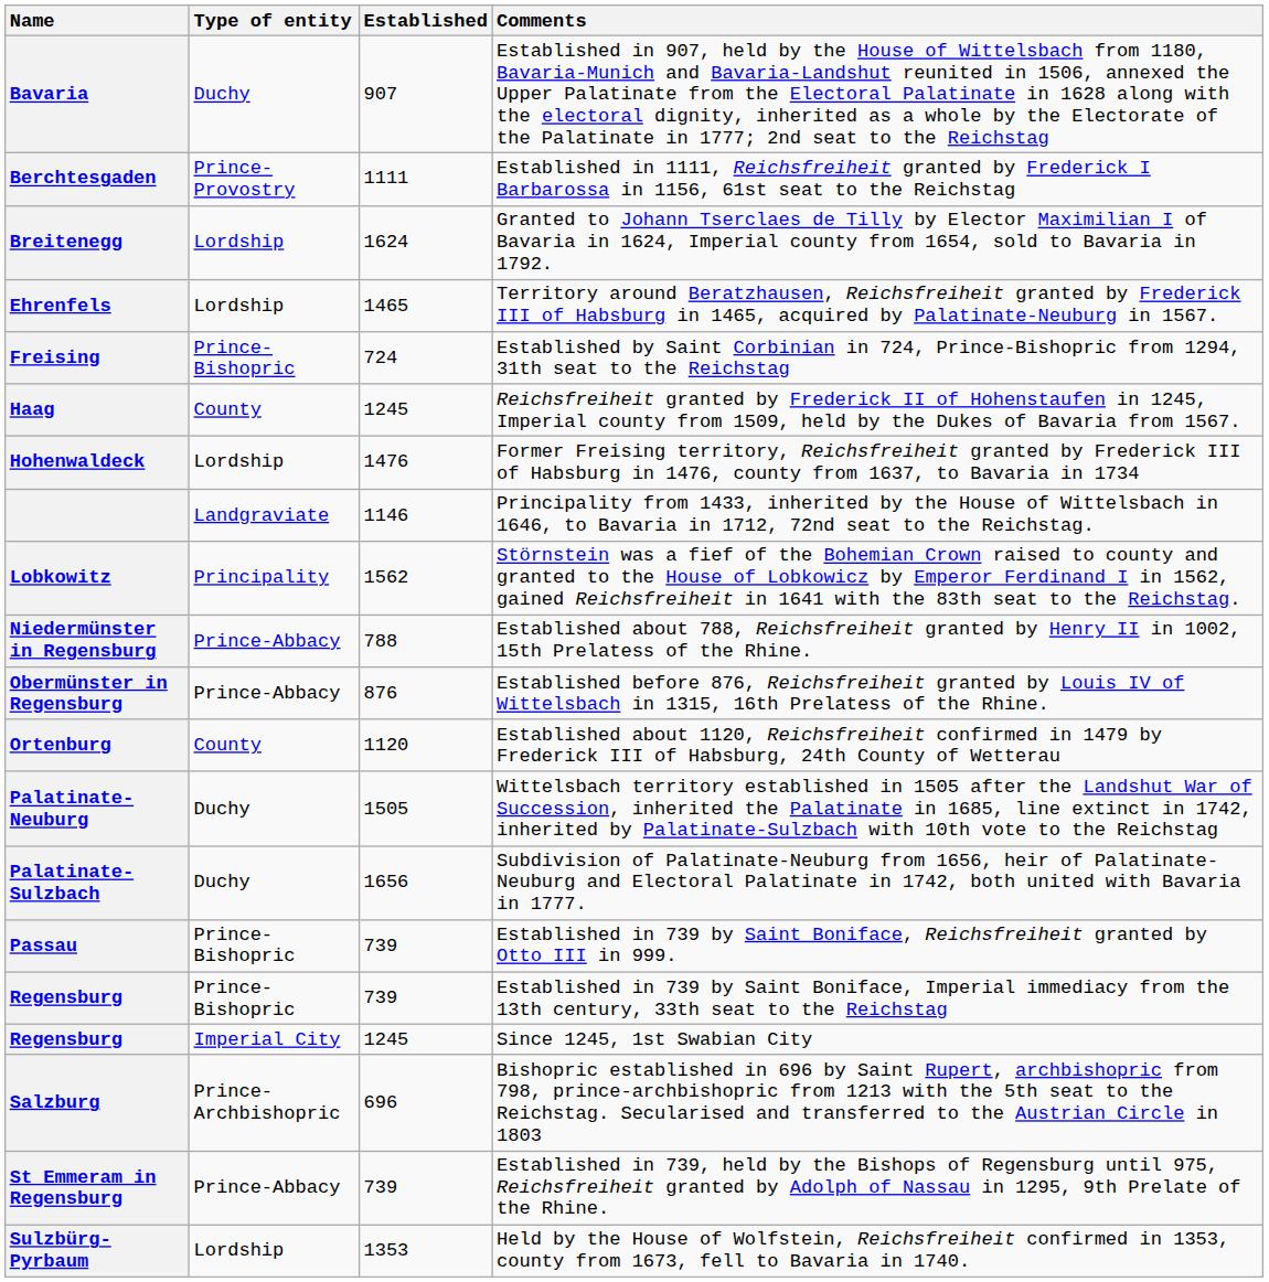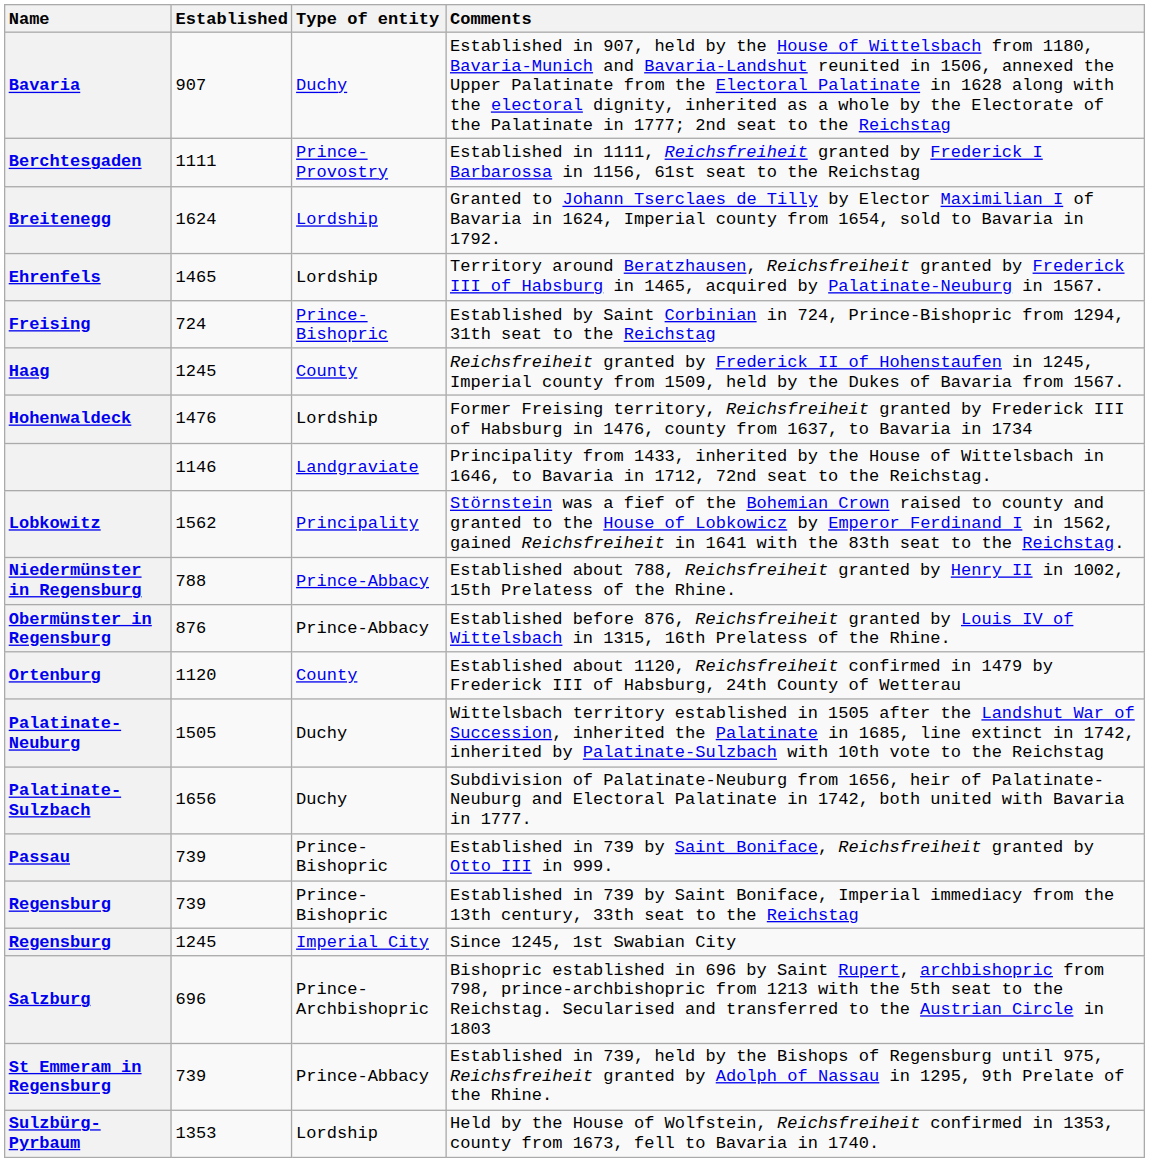columns swapped: Type of entity <-> Established
